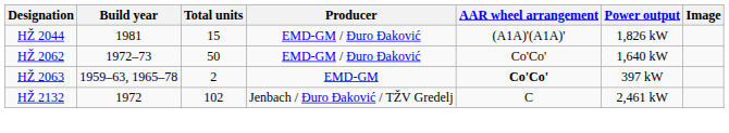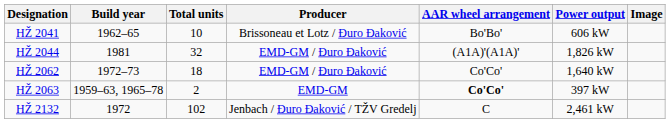+ row: HŽ 2041 | 1962–65 | 10 | Brissoneau et Lotz / Đuro Đaković | Bo'Bo' | 606 kW
HŽ 2044 | Total units: 15 -> 32
HŽ 2062 | Total units: 50 -> 18
